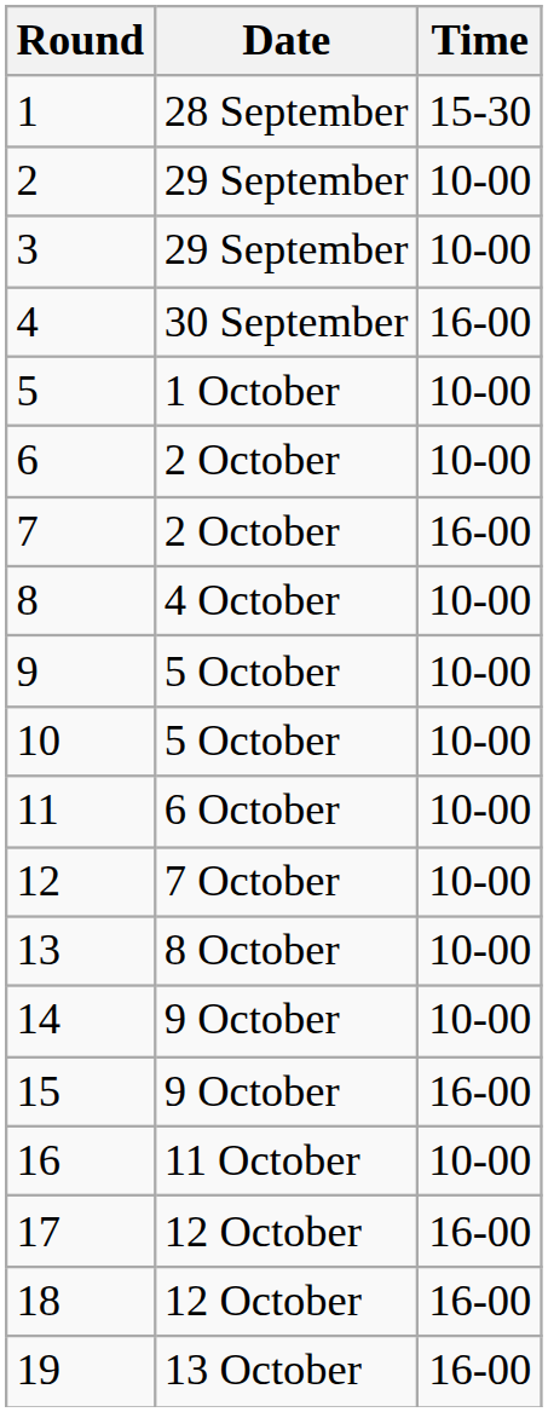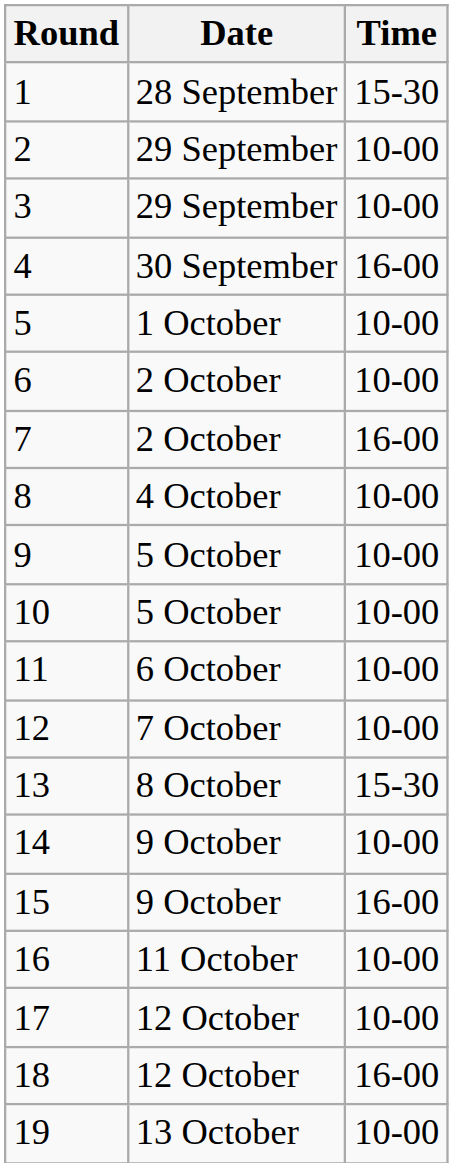13 | Time: 10-00 -> 15-30
17 | Time: 16-00 -> 10-00
19 | Time: 16-00 -> 10-00
